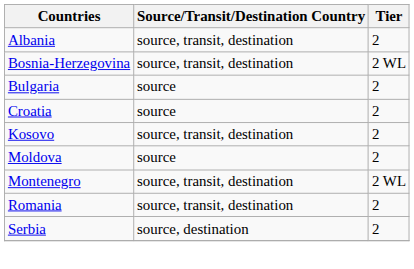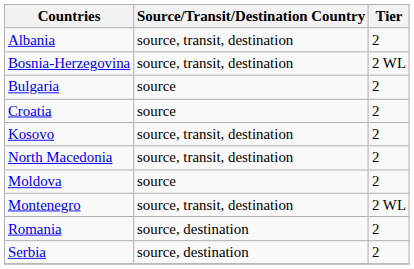+ row: North Macedonia | source, transit, destination | 2
Romania | Source/Transit/Destination Country: source, transit, destination -> source, destination
